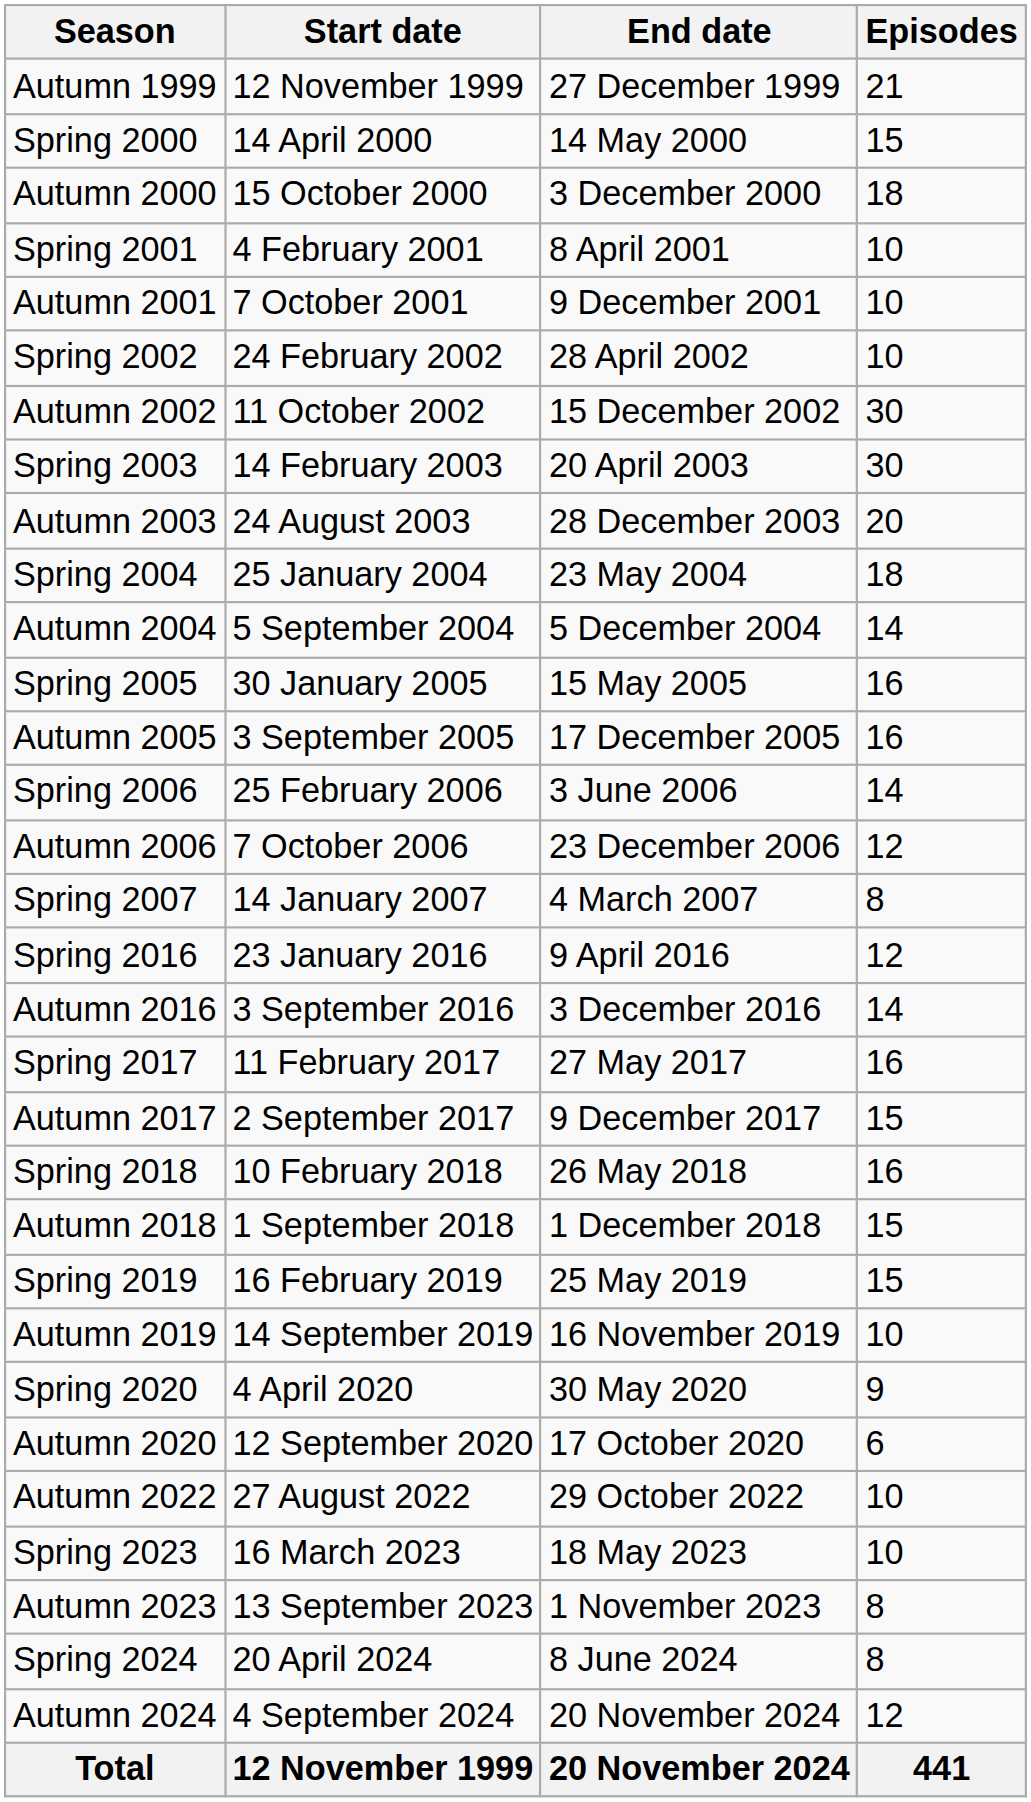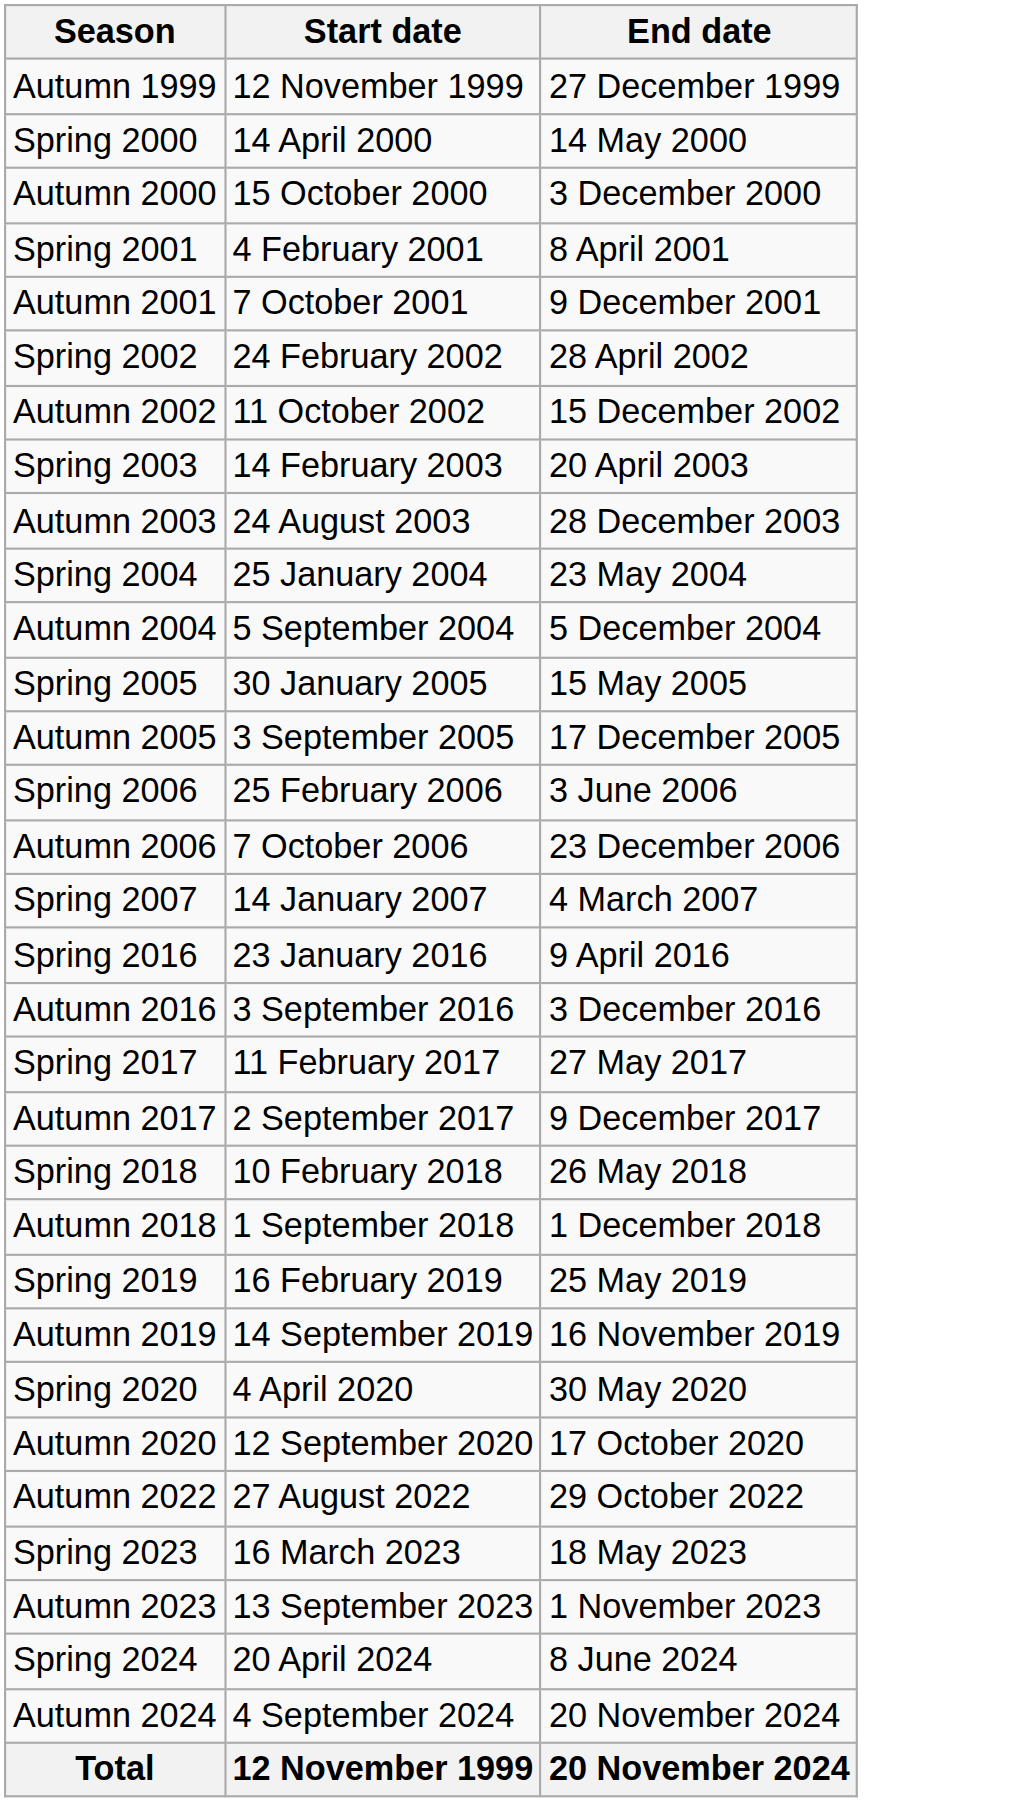- column: Episodes | 21 | 15 | 18 | 10 | 10 | 10 | 30 | 30 | 20 | 18 | 14 | 16 | 16 | 14 | 12 | 8 | 12 | 14 | 16 | 15 | 16 | 15 | 15 | 10 | 9 | 6 | 10 | 10 | 8 | 8 | 12 | 441
